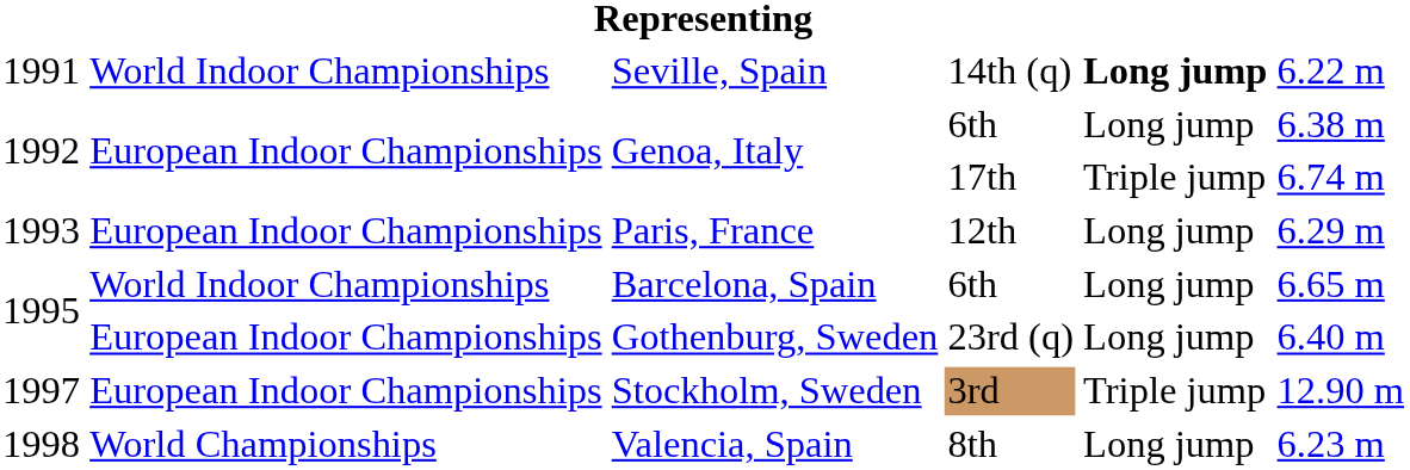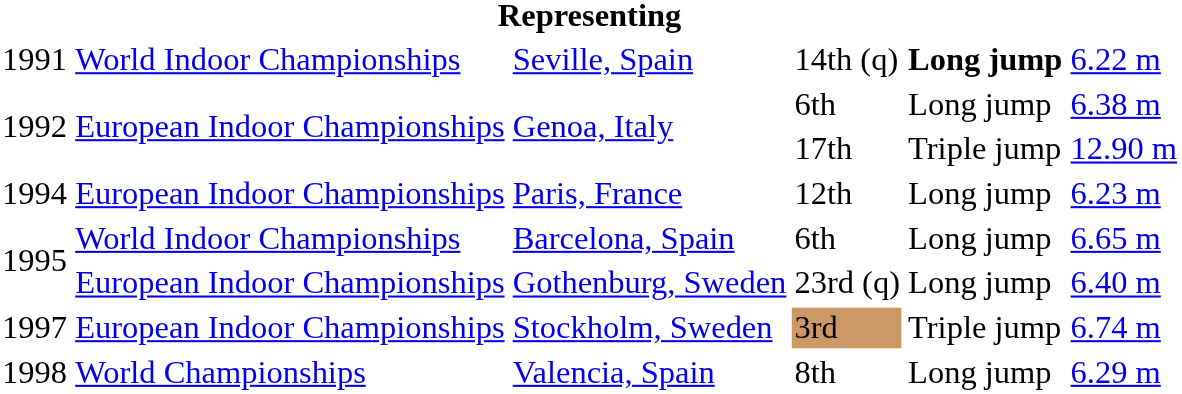Genoa, Italy / 17th | column 6: 6.74 m -> 12.90 m
Paris, France | column 1: 1993 -> 1994
Paris, France | column 6: 6.29 m -> 6.23 m
Stockholm, Sweden | column 6: 12.90 m -> 6.74 m
Valencia, Spain | column 6: 6.23 m -> 6.29 m
